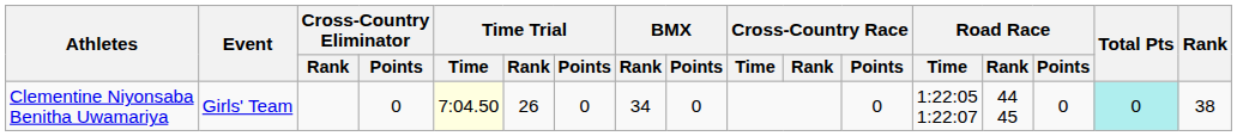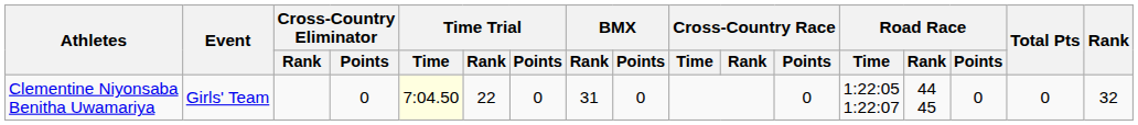Clementine Niyonsaba Benitha Uwamariya | Time Trial / Rank: 26 -> 22
Clementine Niyonsaba Benitha Uwamariya | BMX / Rank: 34 -> 31
Clementine Niyonsaba Benitha Uwamariya | Total Pts: paleturquoise background -> no background
Clementine Niyonsaba Benitha Uwamariya | Rank: 38 -> 32
